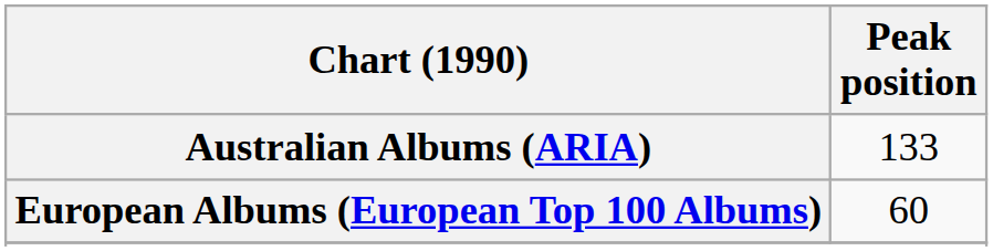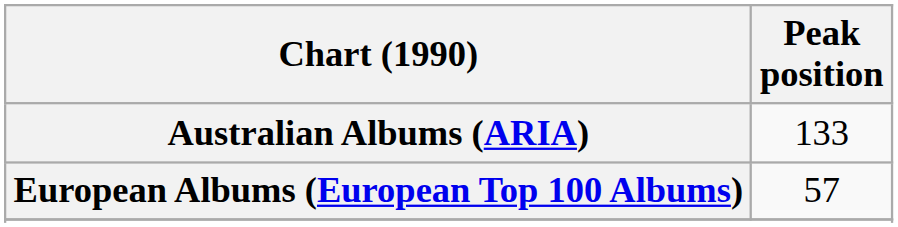European Albums (European Top 100 Albums) | Peak position: 60 -> 57
